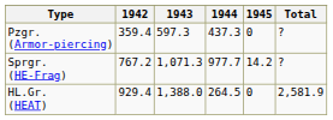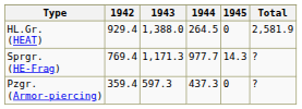rows swapped: HL.Gr. (HEAT) <-> Pzgr. (Armor-piercing)
Sprgr. (HE-Frag) | 1942: 767.2 -> 769.4
Sprgr. (HE-Frag) | 1943: 1,071.3 -> 1,171.3
Sprgr. (HE-Frag) | 1945: 14.2 -> 14.3
